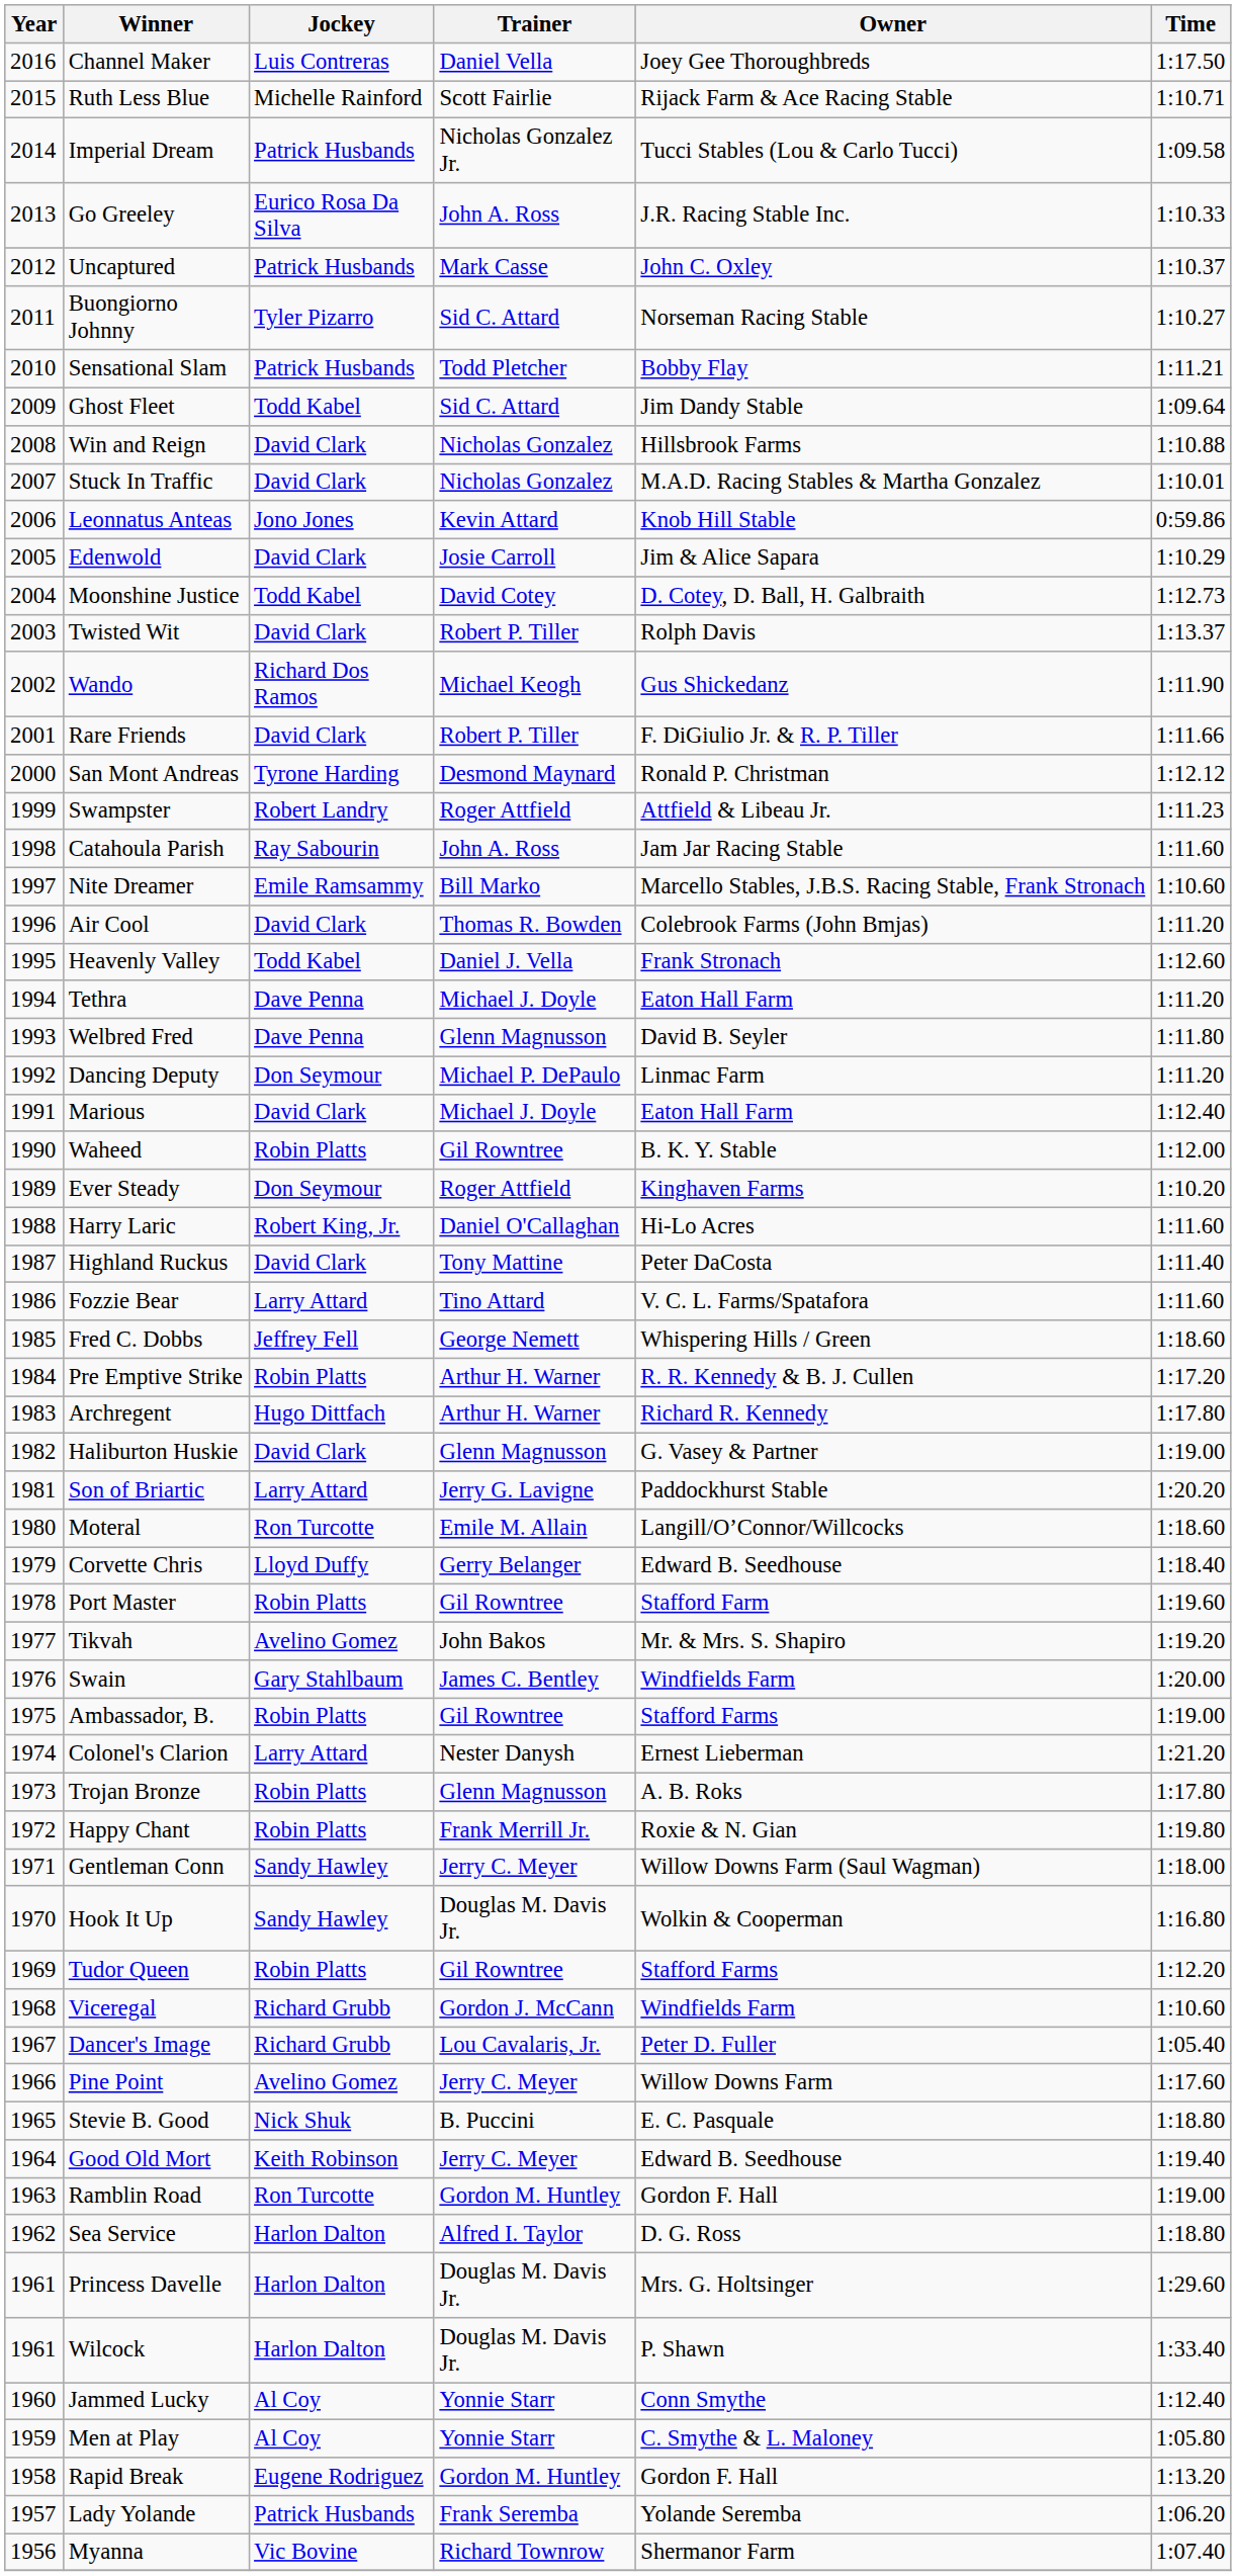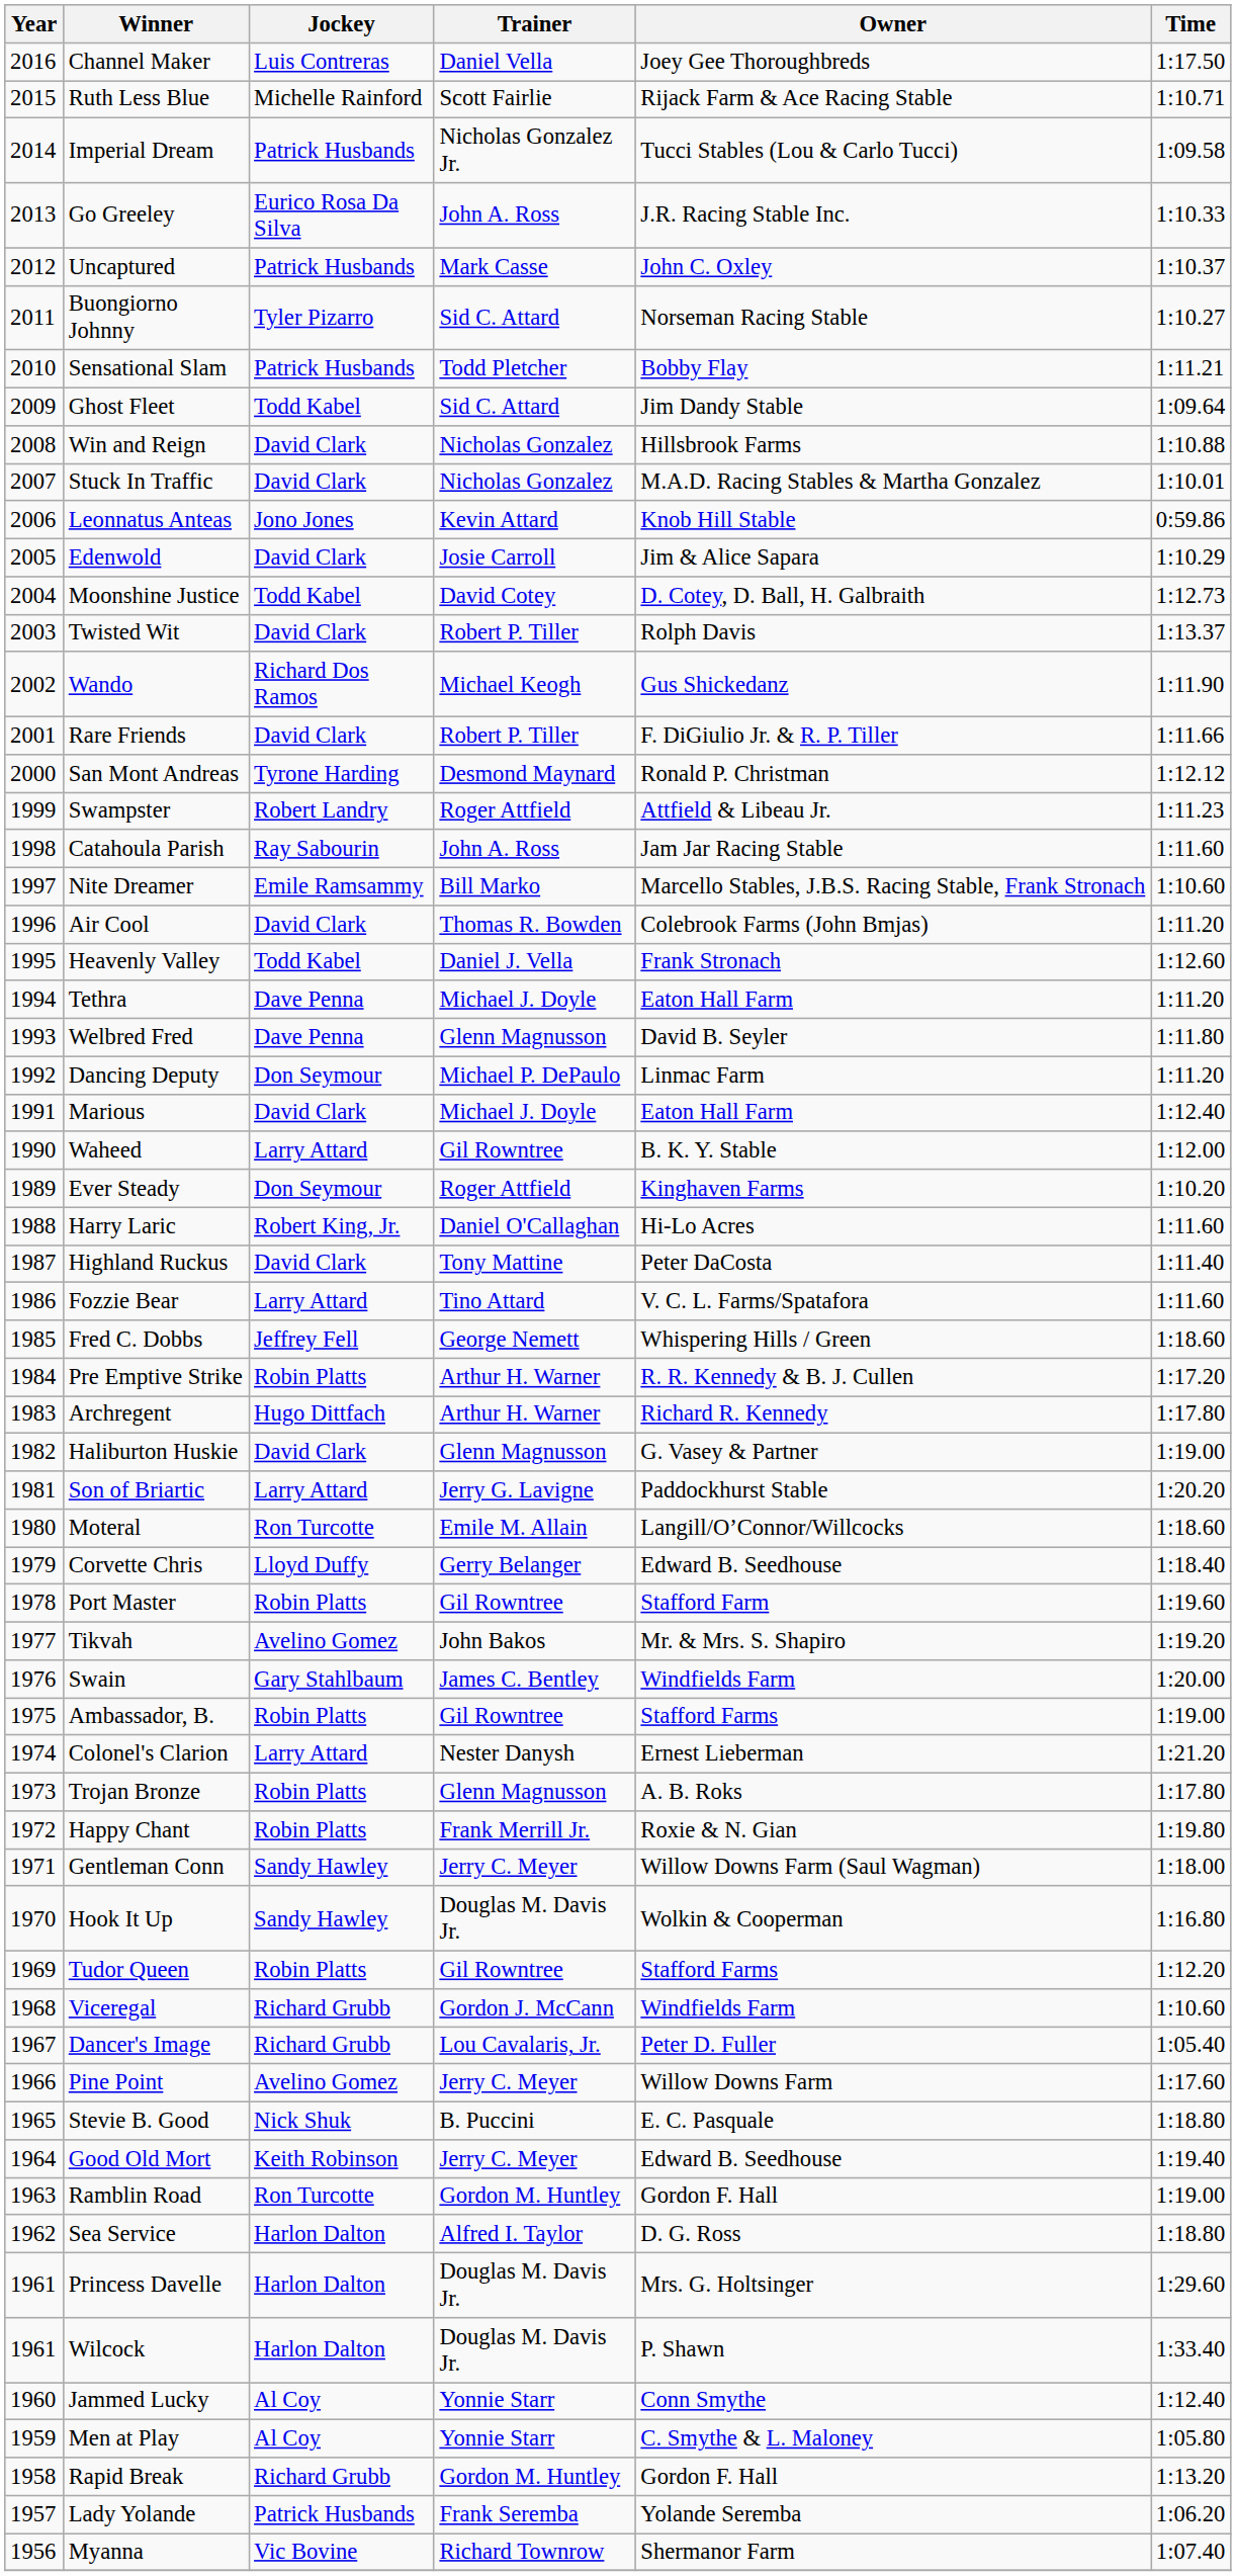Waheed | Jockey: Robin Platts -> Larry Attard
Rapid Break | Jockey: Eugene Rodriguez -> Richard Grubb
